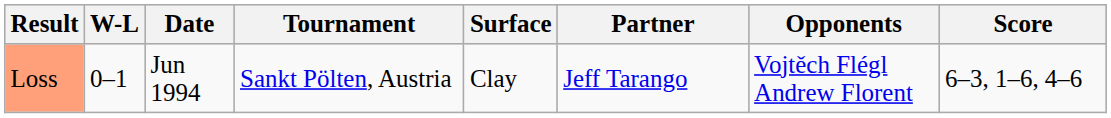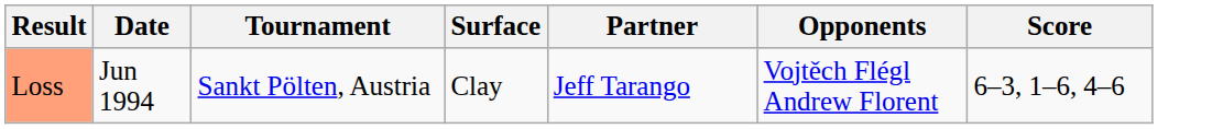- column: W-L | 0–1
